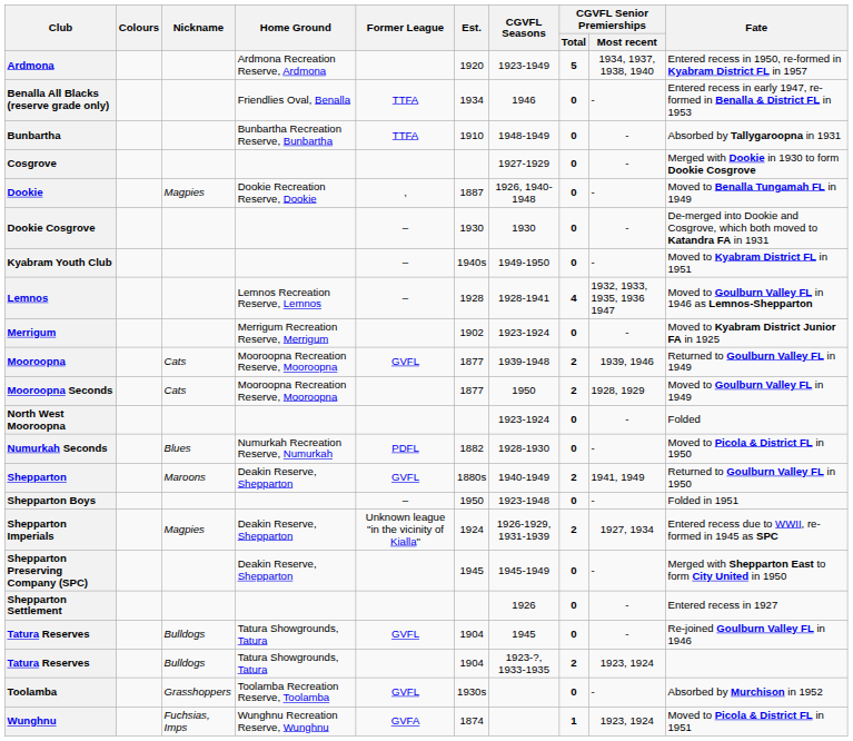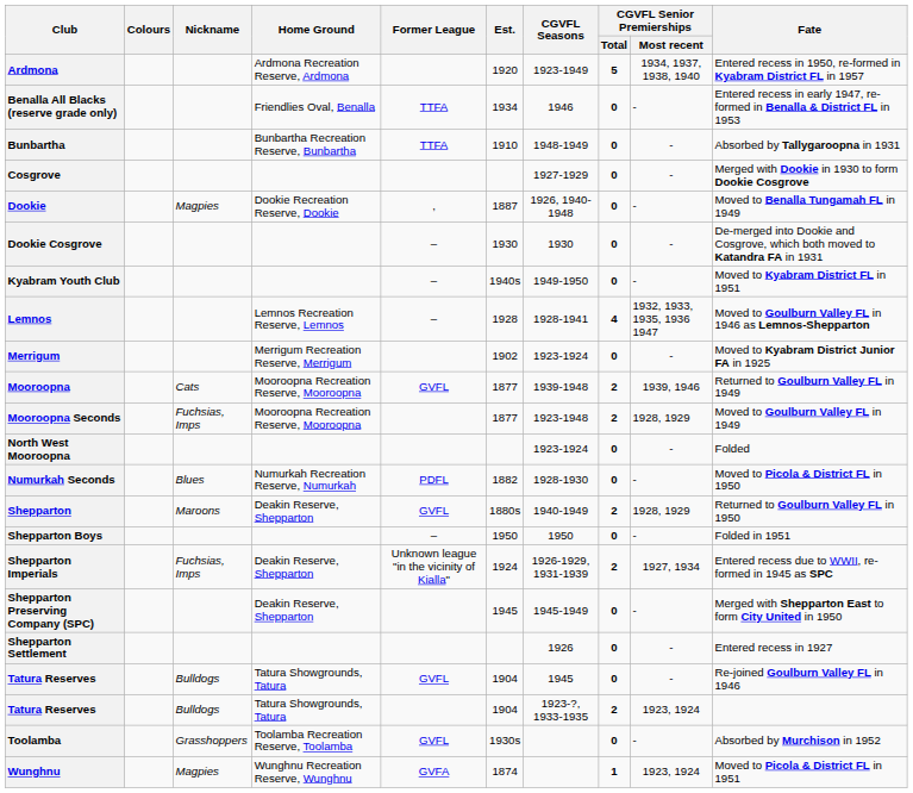Mooroopna Seconds | Nickname: Cats -> Fuchsias, Imps
Mooroopna Seconds | CGVFL Seasons: 1950 -> 1923-1948
Shepparton | CGVFL Senior Premierships / Most recent: 1941, 1949 -> 1928, 1929
Shepparton Boys | CGVFL Seasons: 1923-1948 -> 1950
Shepparton Imperials | Nickname: Magpies -> Fuchsias, Imps
Wunghnu | Nickname: Fuchsias, Imps -> Magpies
